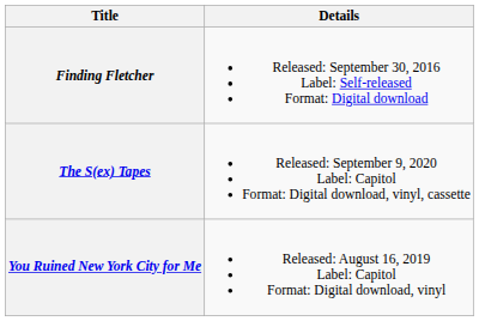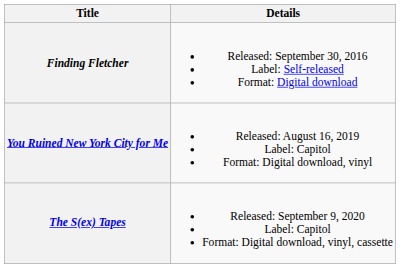rows swapped: You Ruined New York City for Me <-> The S(ex) Tapes
